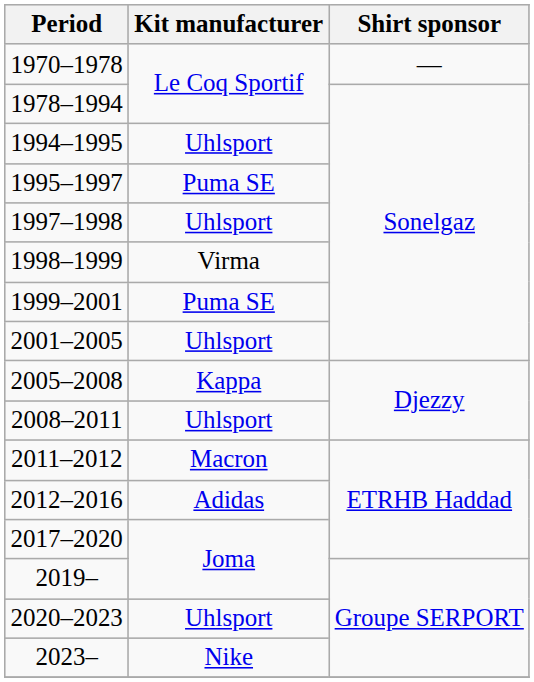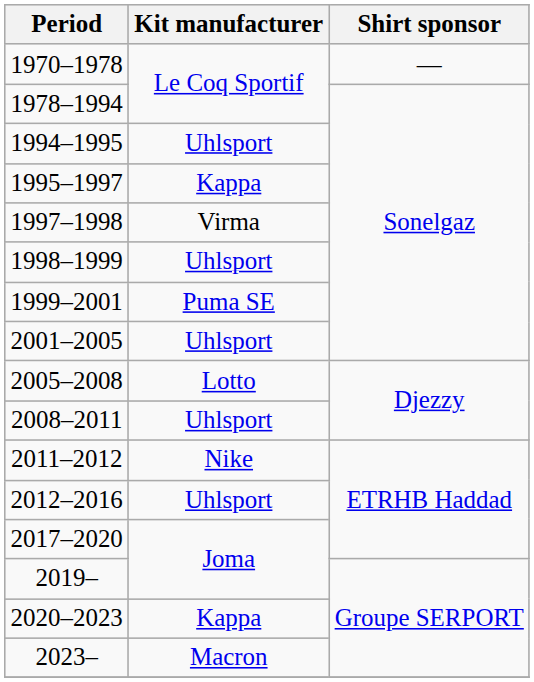1995–1997 | Kit manufacturer: Puma SE -> Kappa
1997–1998 | Kit manufacturer: Uhlsport -> Virma
1998–1999 | Kit manufacturer: Virma -> Uhlsport
2005–2008 | Kit manufacturer: Kappa -> Lotto
2011–2012 | Kit manufacturer: Macron -> Nike
2012–2016 | Kit manufacturer: Adidas -> Uhlsport
2020–2023 | Kit manufacturer: Uhlsport -> Kappa
2023– | Kit manufacturer: Nike -> Macron
